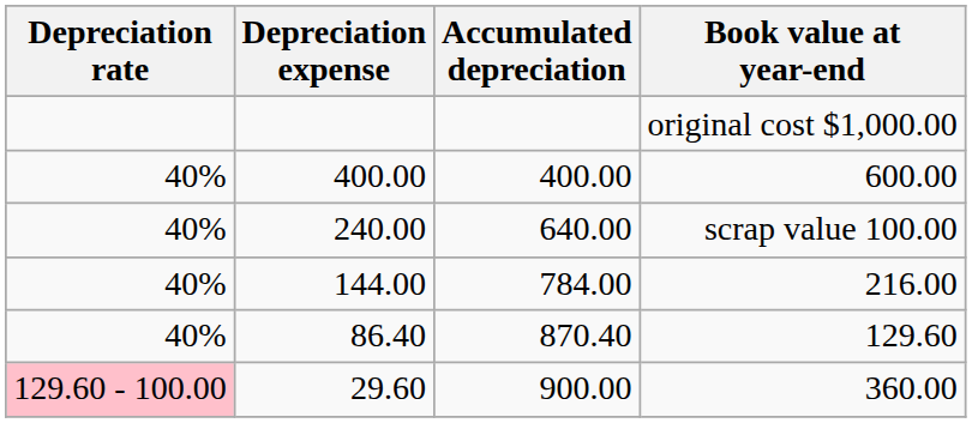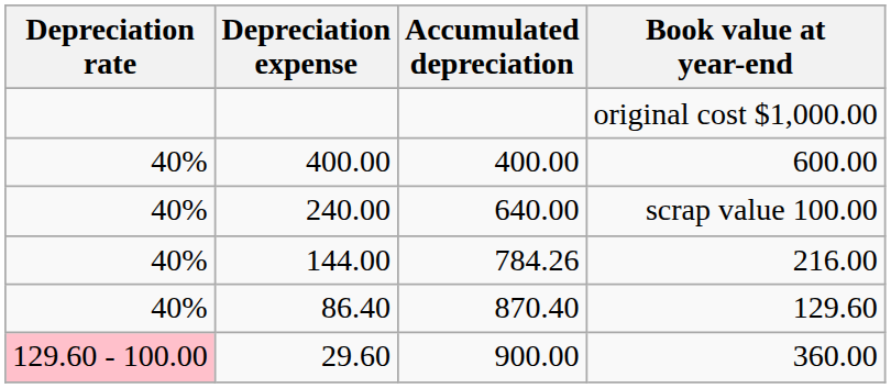144.00 | Accumulated depreciation: 784.00 -> 784.26
